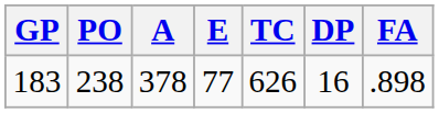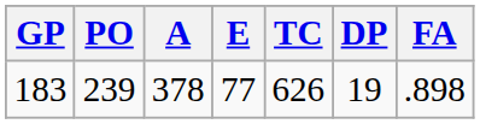183 | PO: 238 -> 239
183 | DP: 16 -> 19
